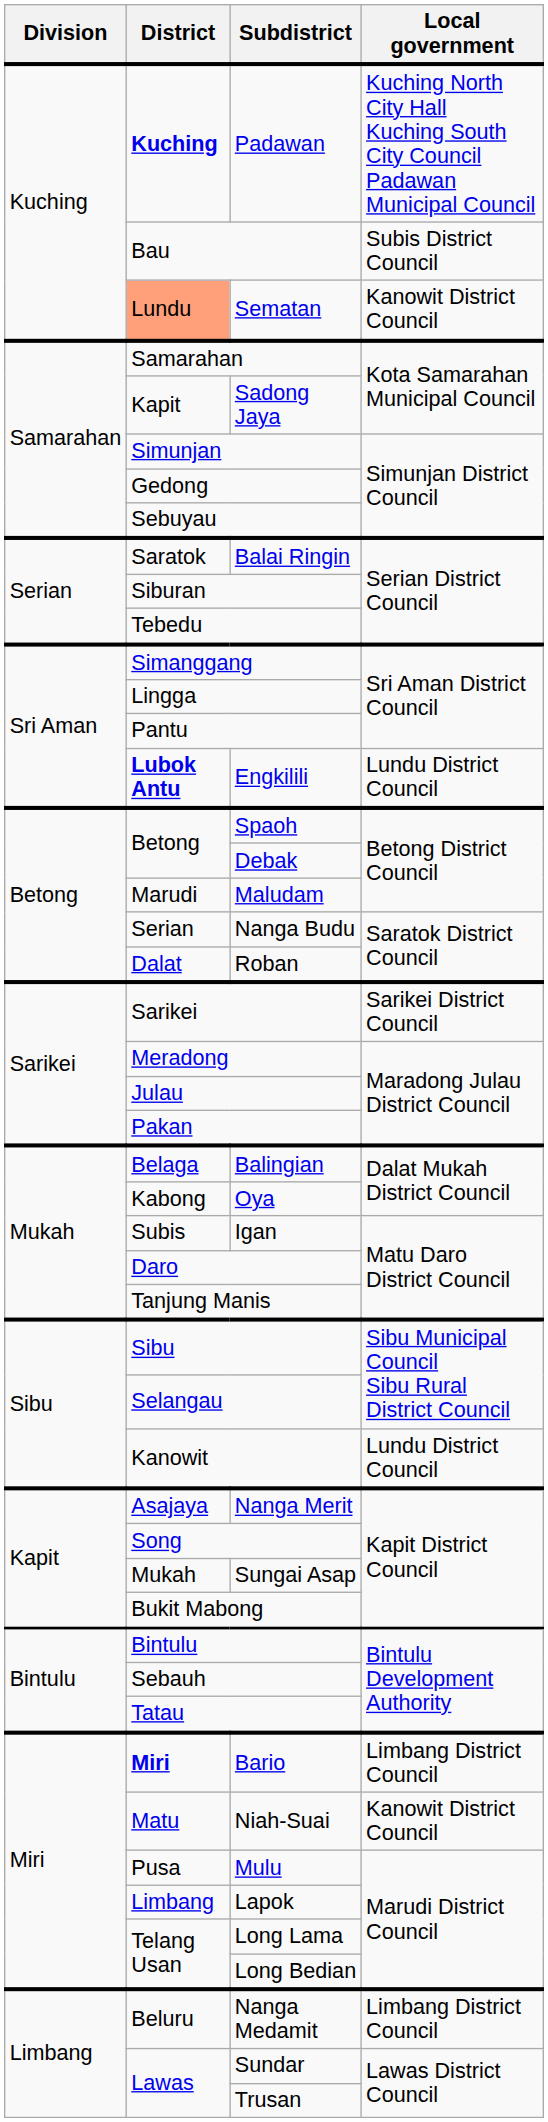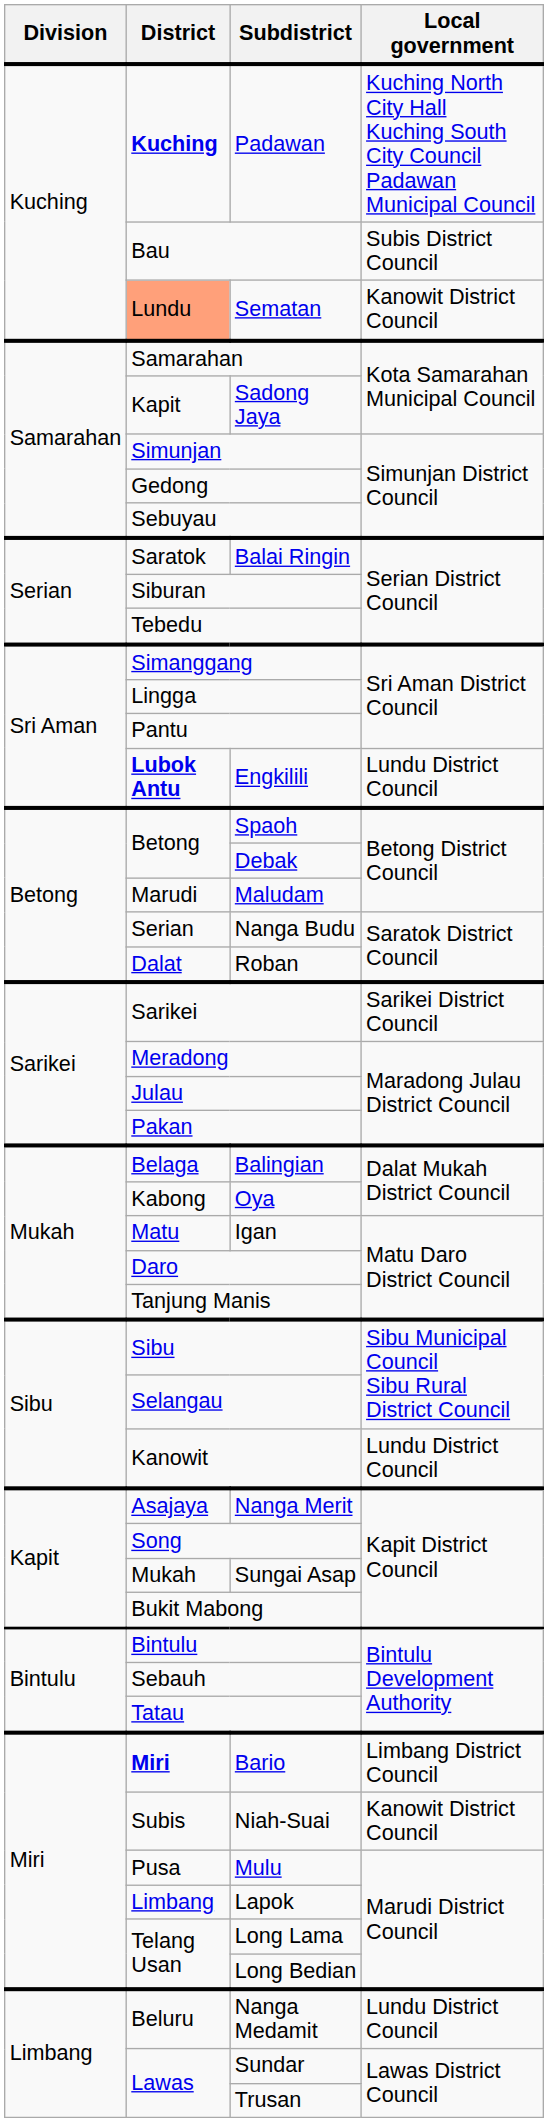Igan | District: Subis -> Matu
Niah-Suai | District: Matu -> Subis
Nanga Medamit | Local government: Limbang District Council -> Lundu District Council
